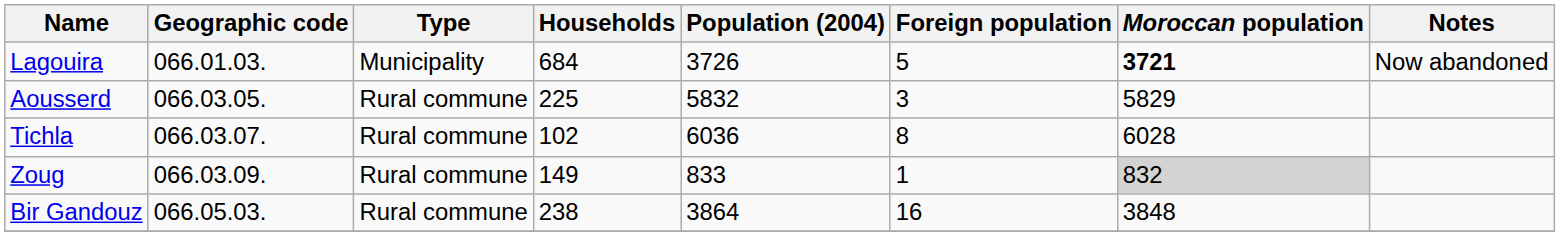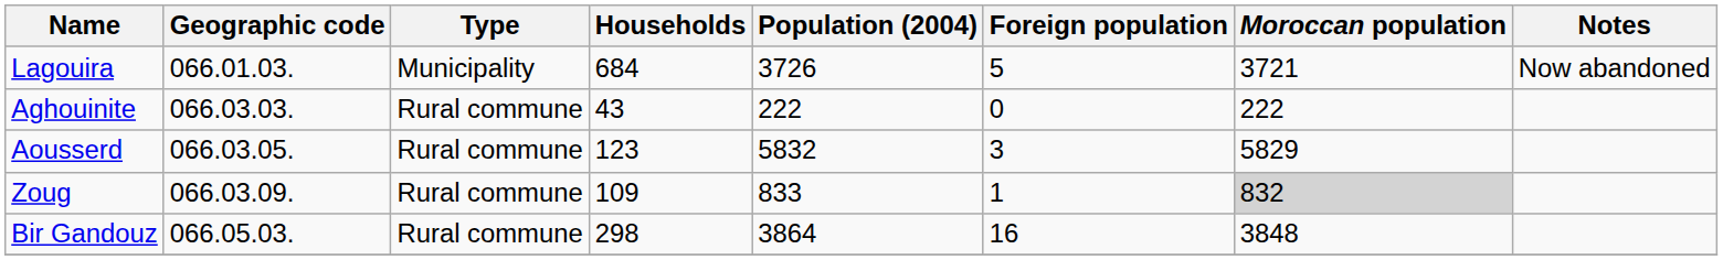Lagouira | Moroccan population: bold -> normal
+ row: Aghouinite | 066.03.03. | Rural commune | 43 | 222 | 0 | 222
Aousserd | Households: 225 -> 123
- row: Tichla | 066.03.07. | Rural commune | 102 | 6036 | 8 | 6028
Zoug | Households: 149 -> 109
Bir Gandouz | Households: 238 -> 298
